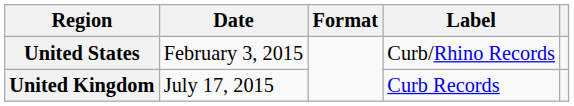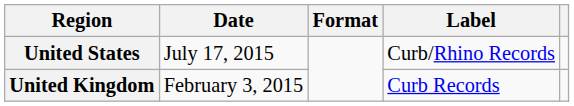United States | Date: February 3, 2015 -> July 17, 2015
United Kingdom | Date: July 17, 2015 -> February 3, 2015
